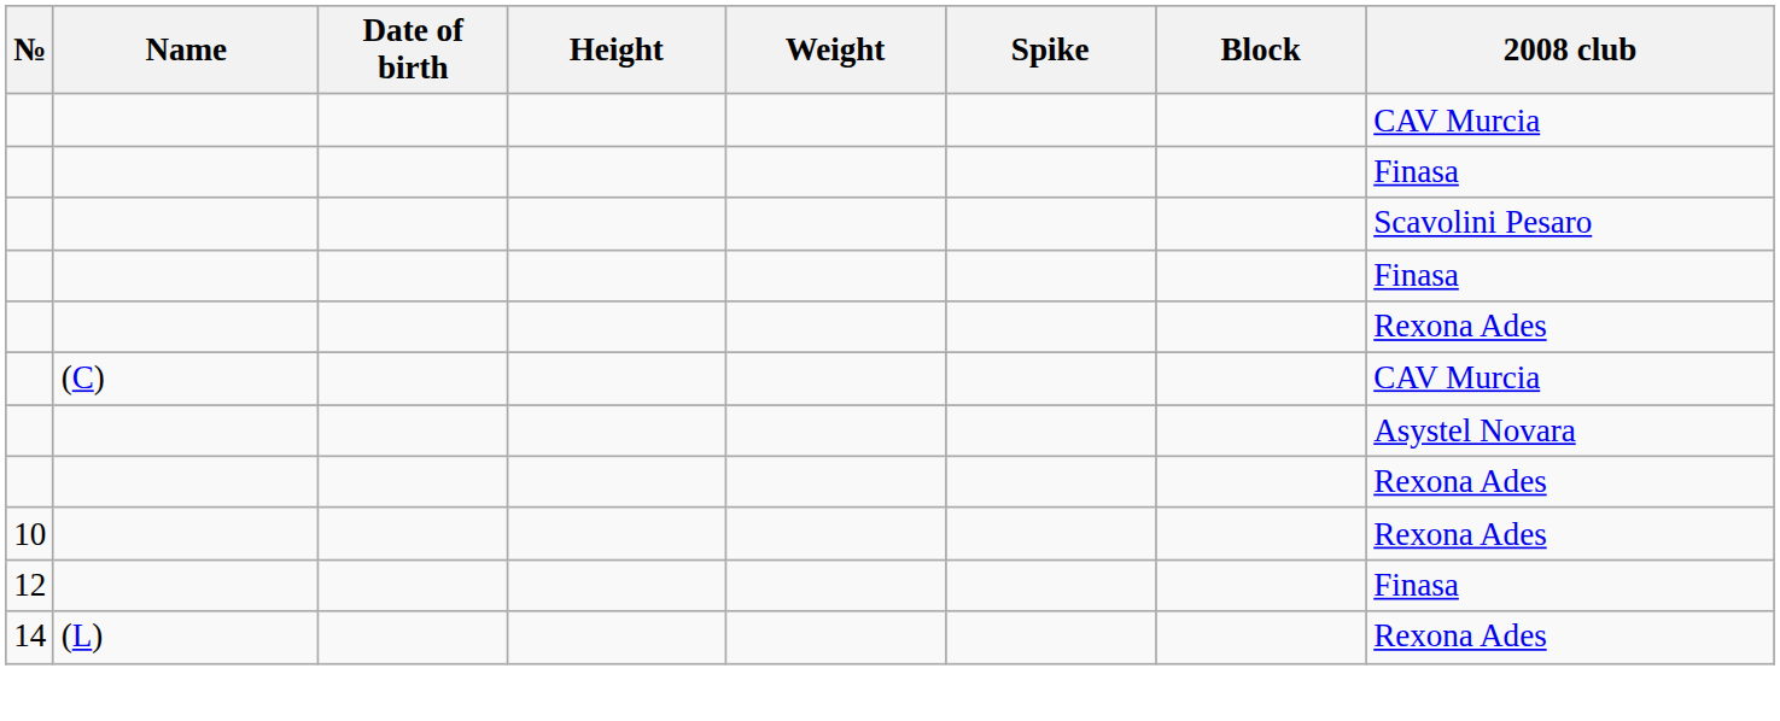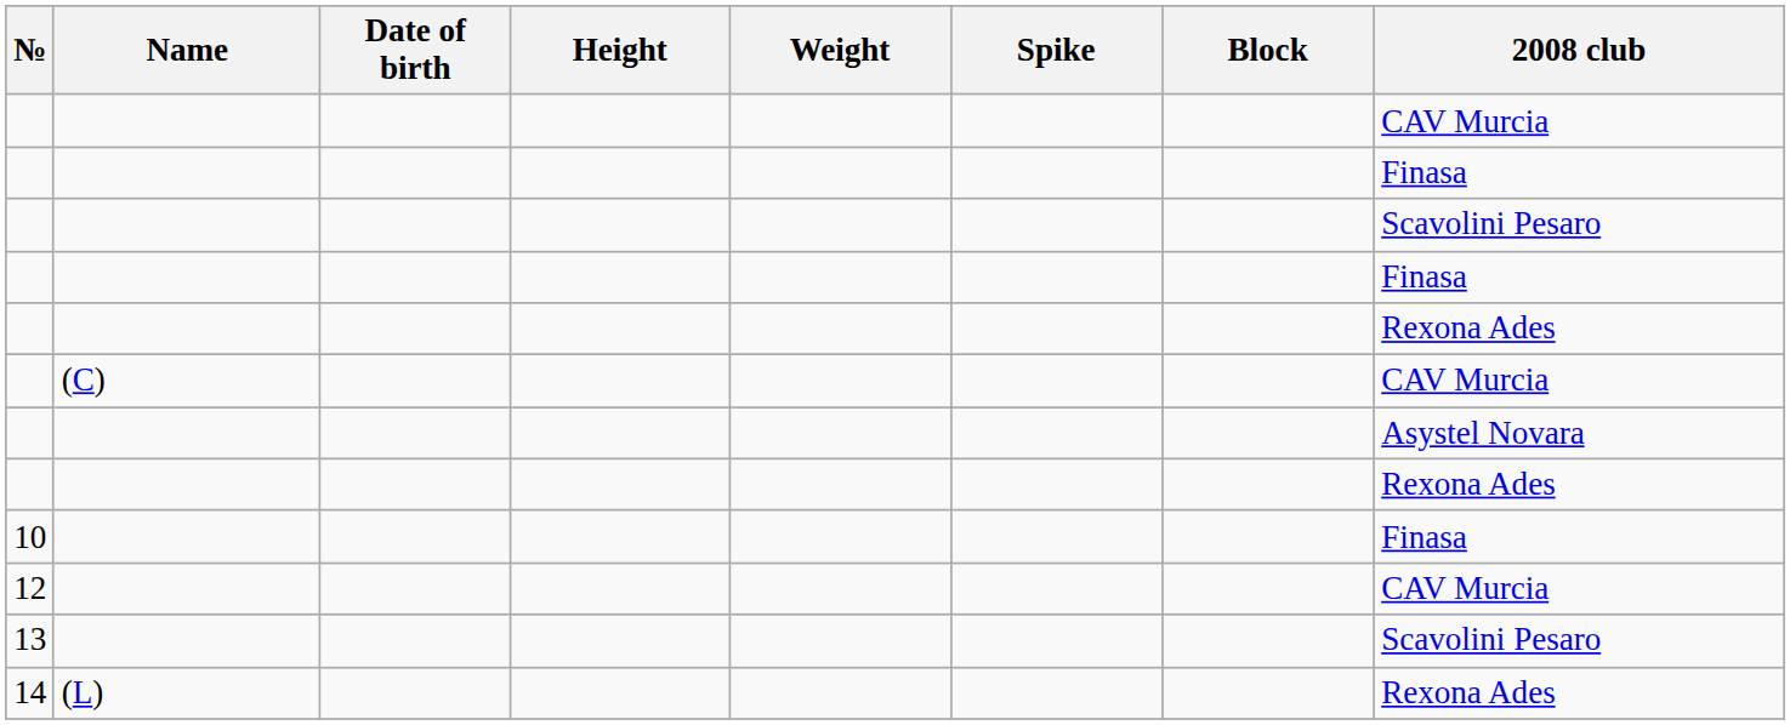10 | 2008 club: Rexona Ades -> Finasa
12 | 2008 club: Finasa -> CAV Murcia
+ row: 13 | Scavolini Pesaro
